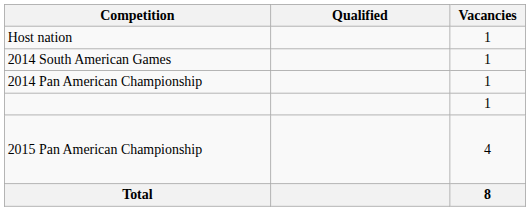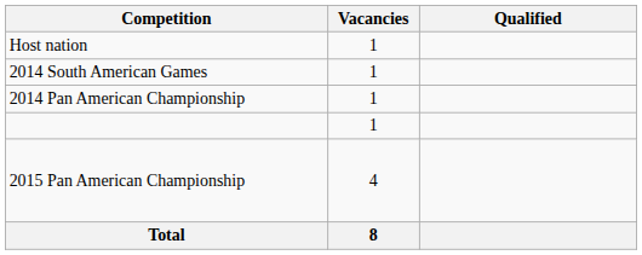columns swapped: Vacancies <-> Qualified
